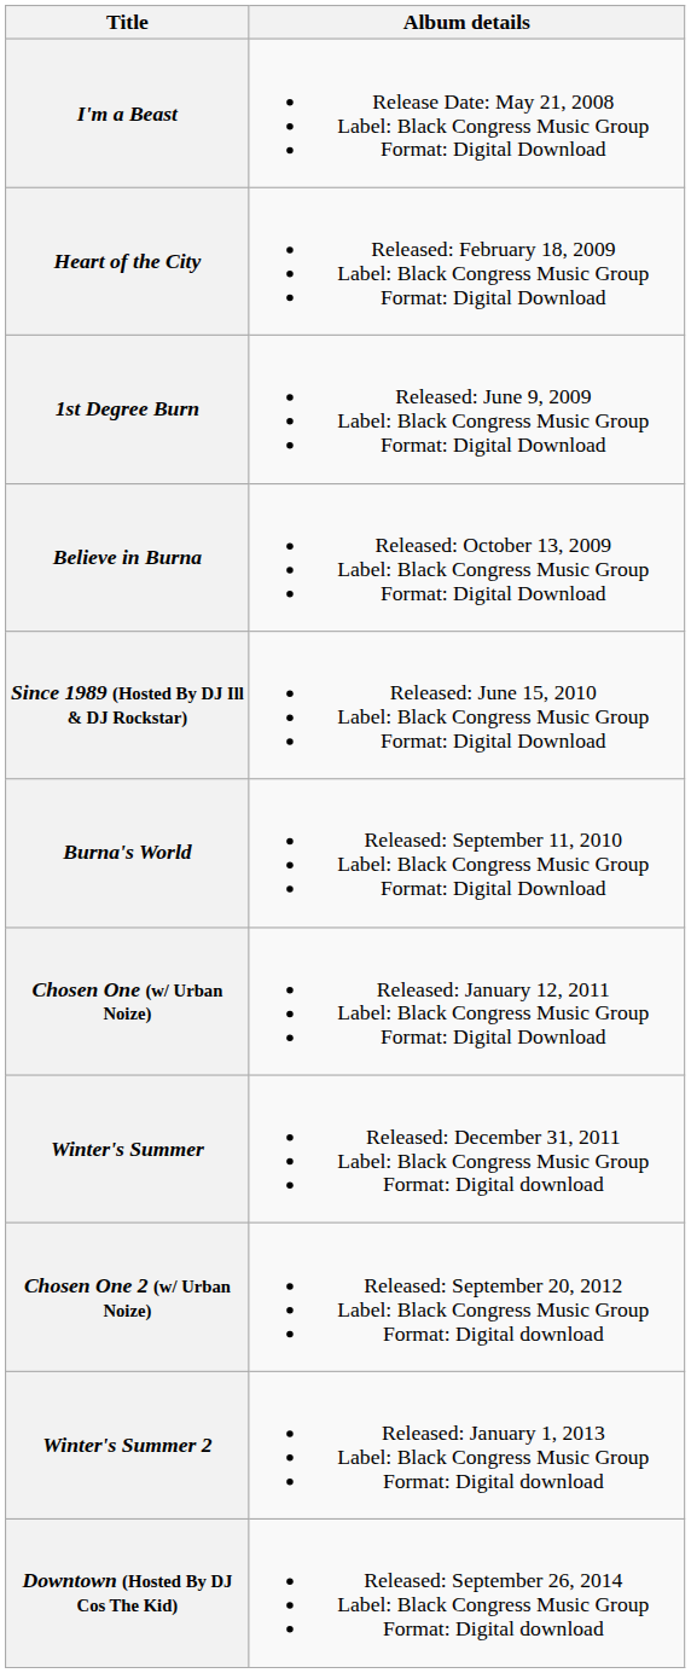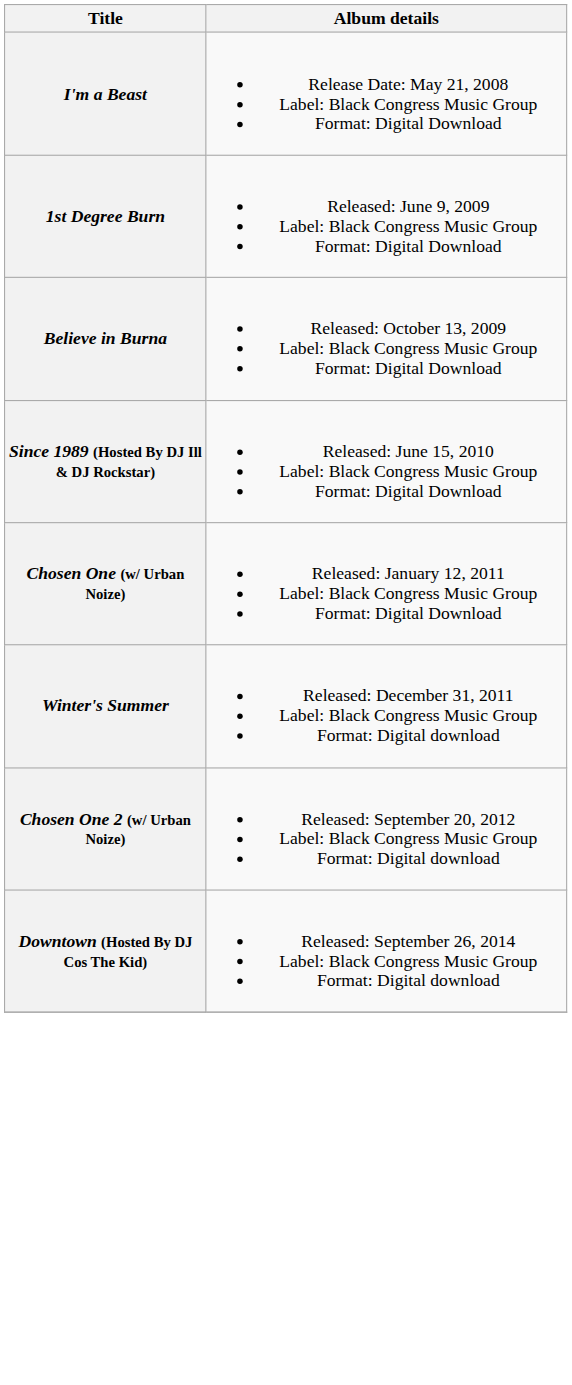- row: Heart of the City | Released: February 18, 2009 Label: Black Congress Music Group Format: Digital Download
- row: Burna's World | Released: September 11, 2010 Label: Black Congress Music Group Format: Digital Download
- row: Winter's Summer 2 | Released: January 1, 2013 Label: Black Congress Music Group Format: Digital download
